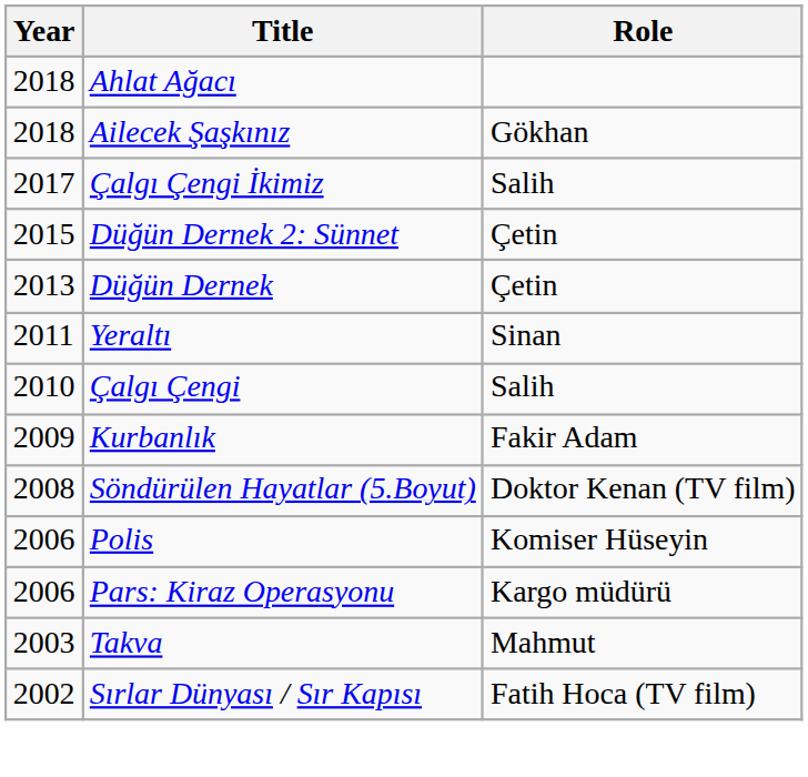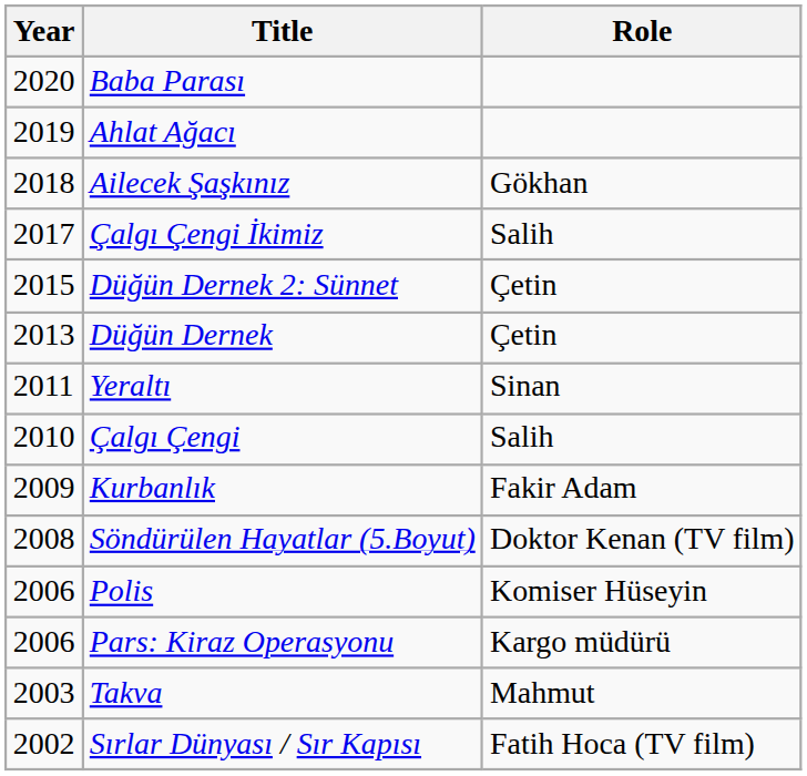+ row: 2020 | Baba Parası
Ahlat Ağacı | Year: 2018 -> 2019
